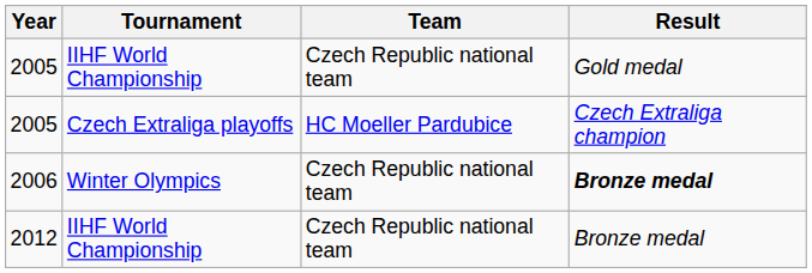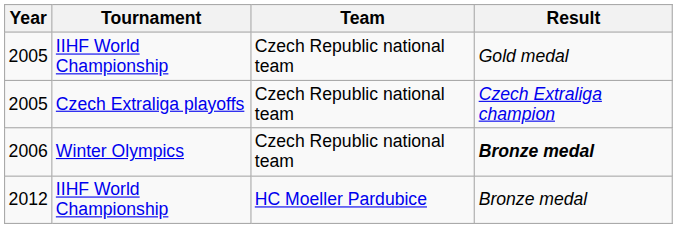2005 / Czech Extraliga playoffs | Team: HC Moeller Pardubice -> Czech Republic national team
2012 | Team: Czech Republic national team -> HC Moeller Pardubice
